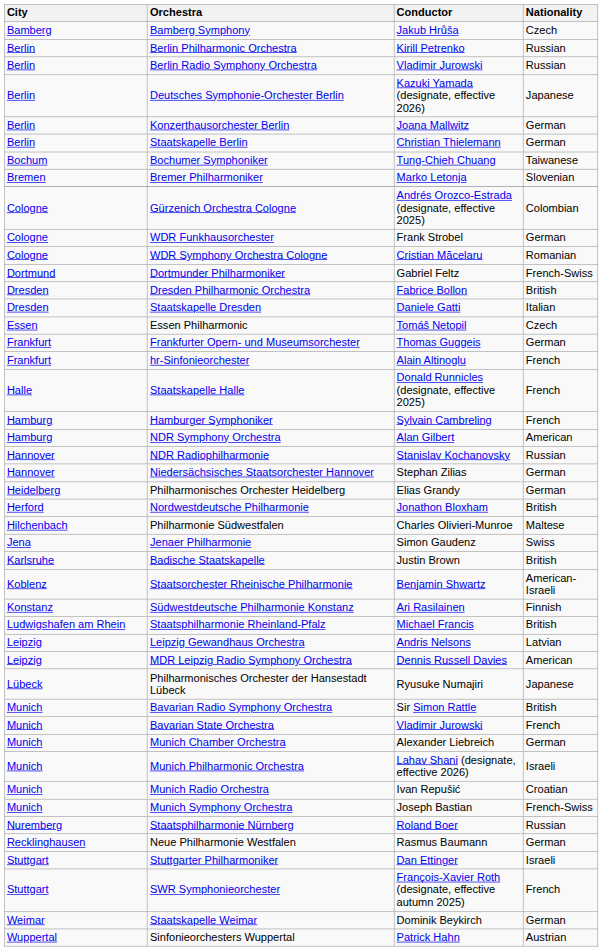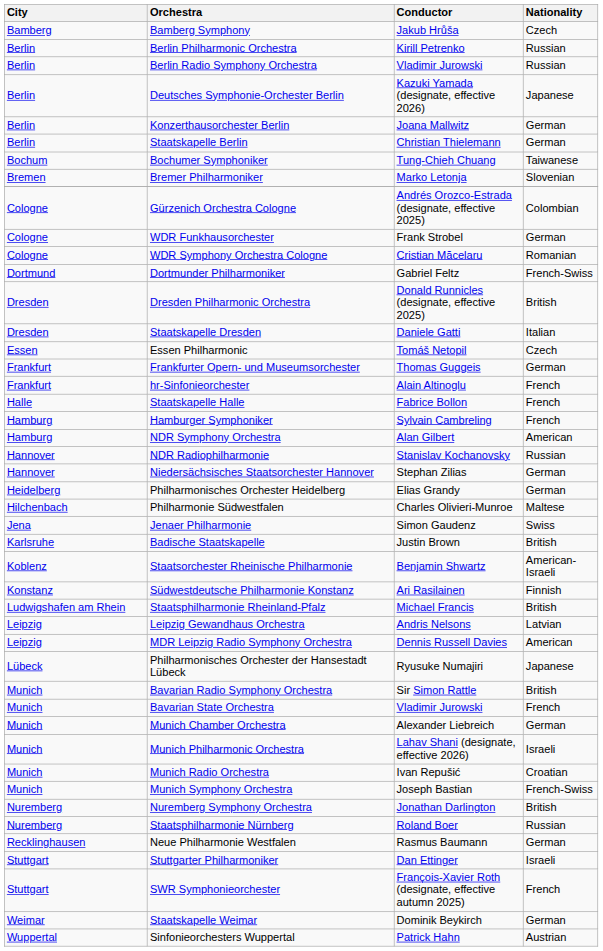Dresden Philharmonic Orchestra | Conductor: Fabrice Bollon -> Donald Runnicles (designate, effective 2025)
Staatskapelle Halle | Conductor: Donald Runnicles (designate, effective 2025) -> Fabrice Bollon
- row: Herford | Nordwestdeutsche Philharmonie | Jonathon Bloxham | British
+ row: Nuremberg | Nuremberg Symphony Orchestra | Jonathan Darlington | British
